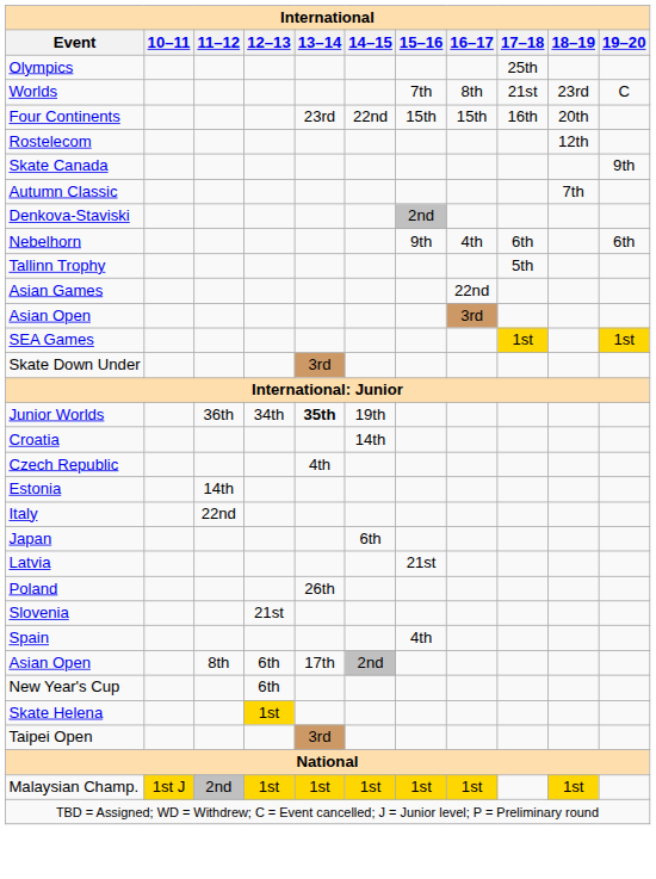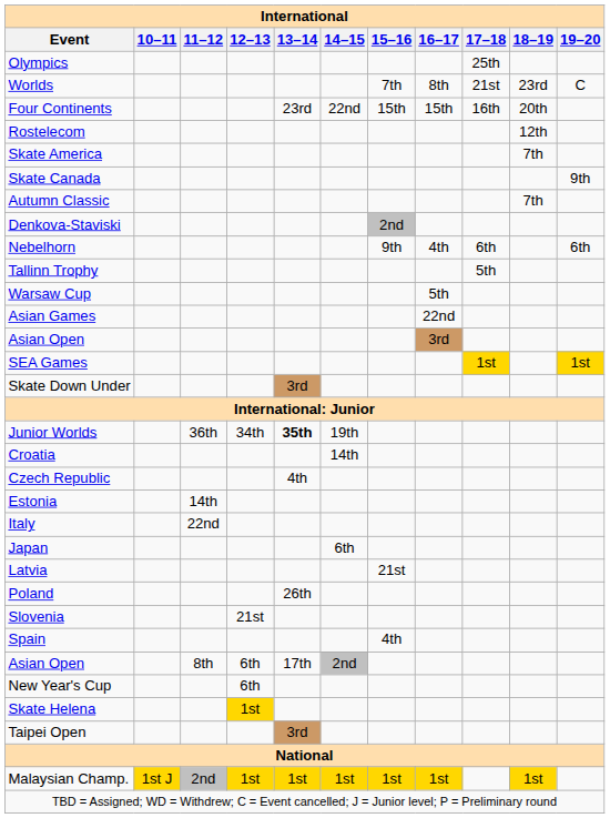+ row: Skate America | 7th
+ row: Warsaw Cup | 5th
